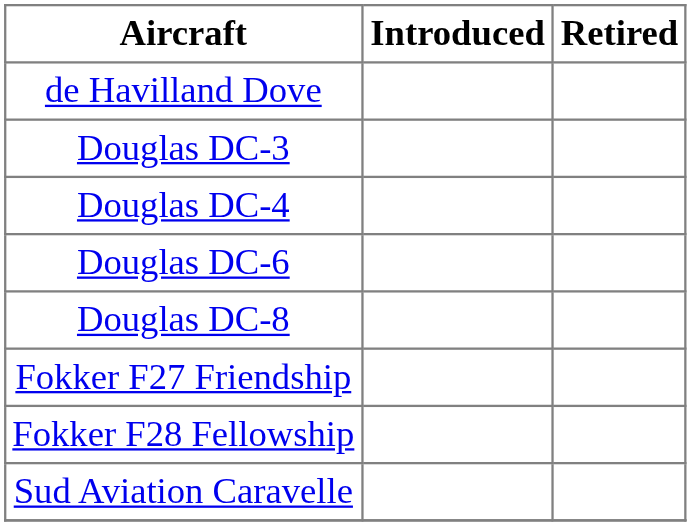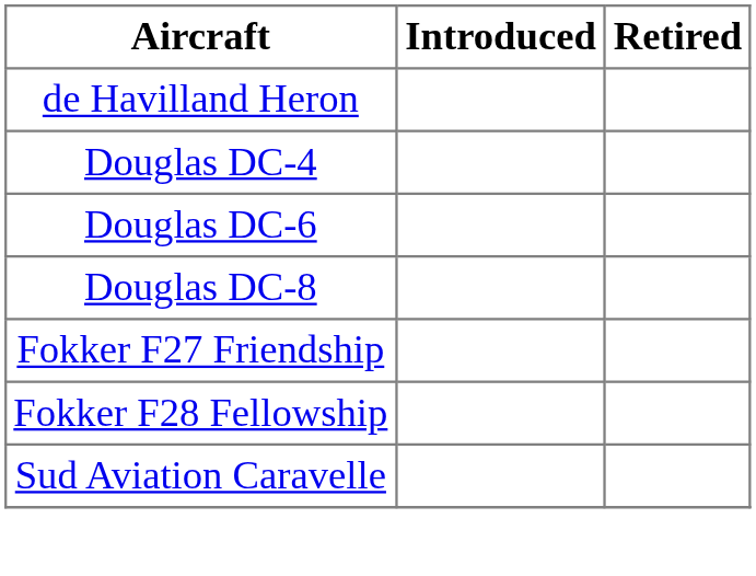- row: de Havilland Dove
+ row: de Havilland Heron
- row: Douglas DC-3
